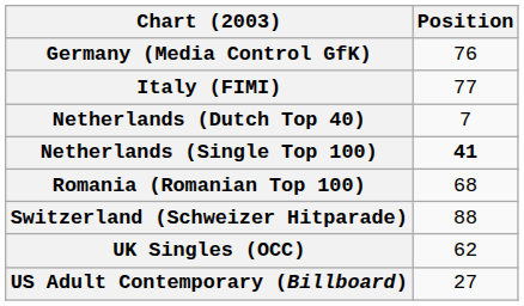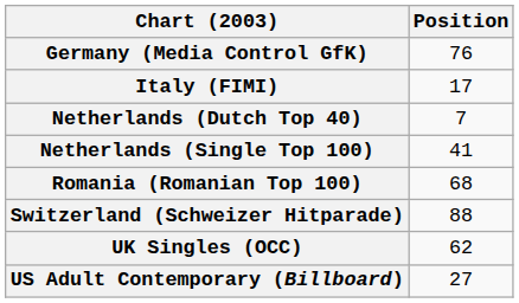Italy (FIMI) | Position: 77 -> 17
Netherlands (Single Top 100) | Position: bold -> normal
